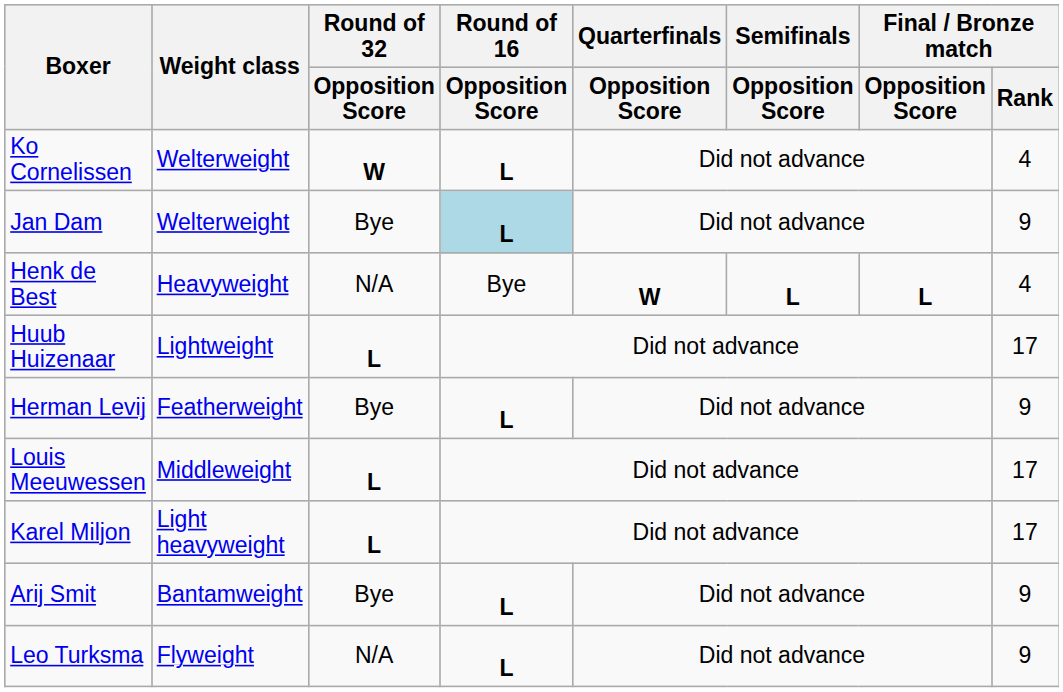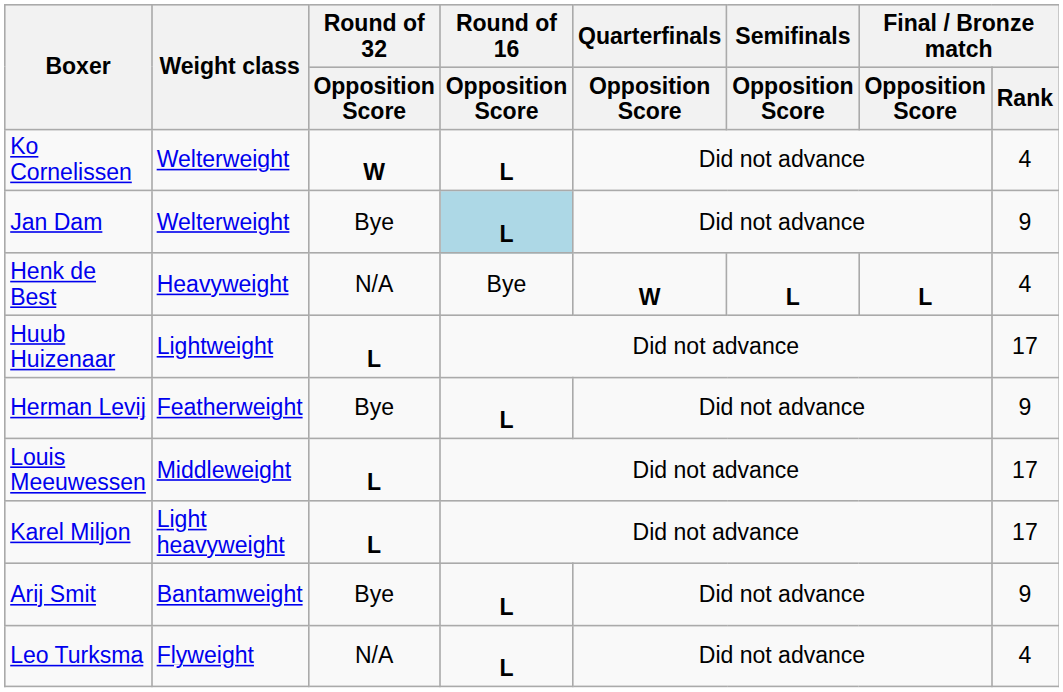Leo Turksma | Final / Bronze match / Rank: 9 -> 4
